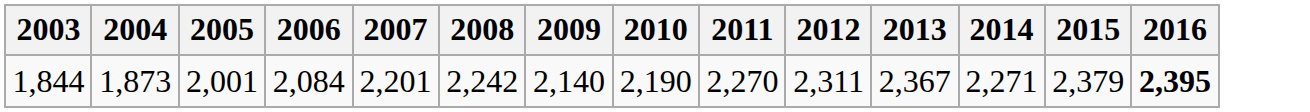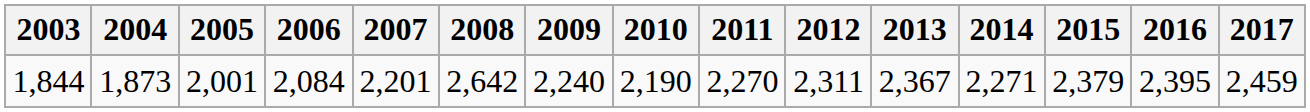+ column: 2017 | 2,459
1,844 | 2008: 2,242 -> 2,642
1,844 | 2009: 2,140 -> 2,240
1,844 | 2016: bold -> normal
